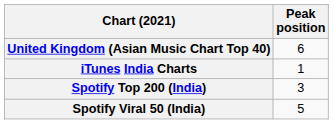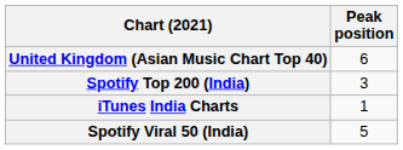rows swapped: iTunes India Charts <-> Spotify Top 200 (India)
